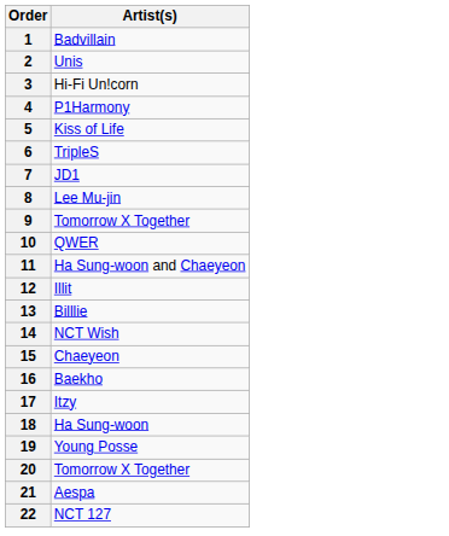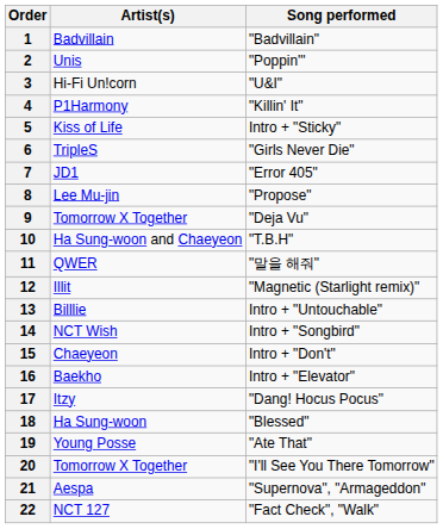+ column: Song performed | "Badvillain" | "Poppin'" | "U&I" | "Killin' It" | Intro + "Sticky" | "Girls Never Die" | "Error 405" | "Propose" | "Deja Vu" | "T.B.H" | "말을 해줘" | "Magnetic (Starlight remix)" | Intro + "Untouchable" | Intro + "Songbird" | Intro + "Don't" | Intro + "Elevator" | "Dang! Hocus Pocus" | "Blessed" | "Ate That" | "I'll See You There Tomorrow" | "Supernova", "Armageddon" | "Fact Check", "Walk"
10 | Artist(s): QWER -> Ha Sung-woon and Chaeyeon
11 | Artist(s): Ha Sung-woon and Chaeyeon -> QWER
